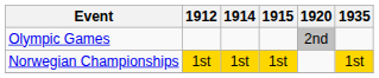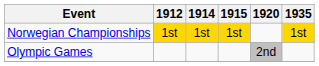rows swapped: Olympic Games <-> Norwegian Championships
